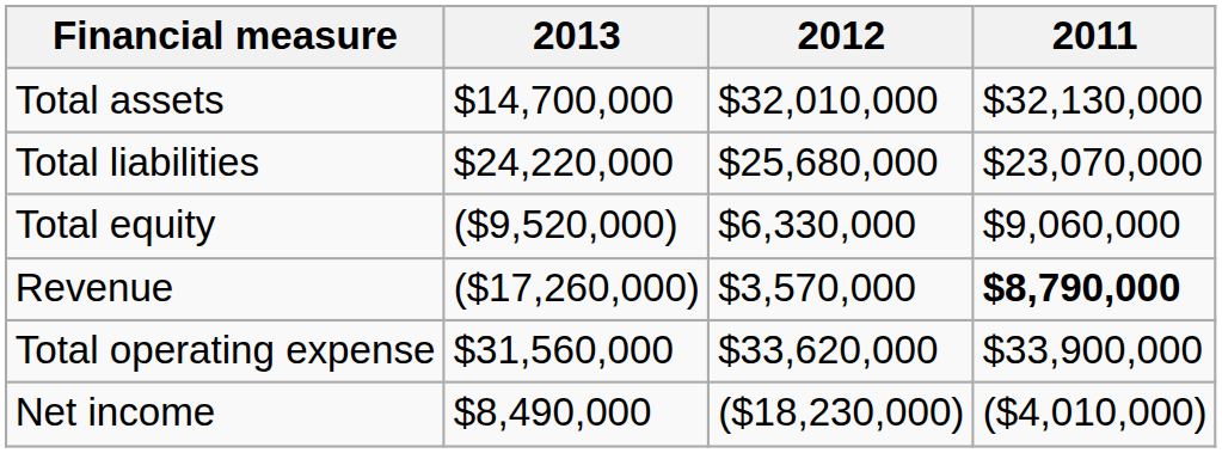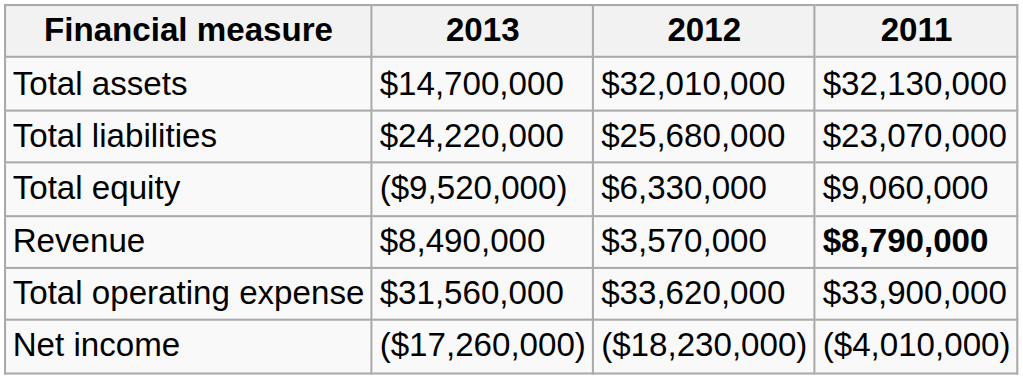Revenue | 2013: ($17,260,000) -> $8,490,000
Net income | 2013: $8,490,000 -> ($17,260,000)
